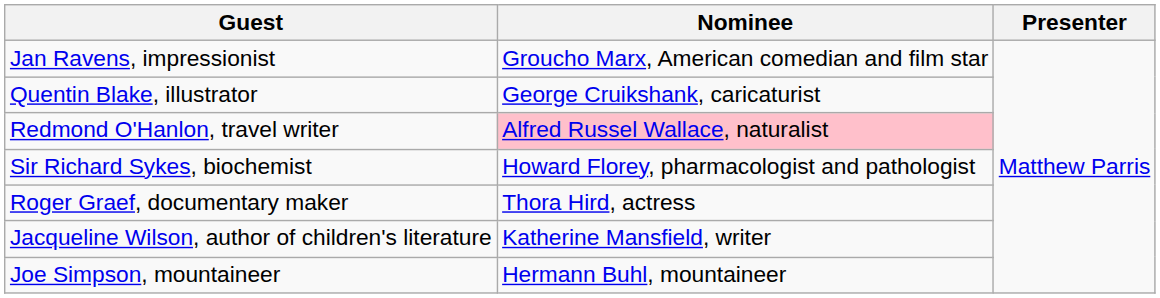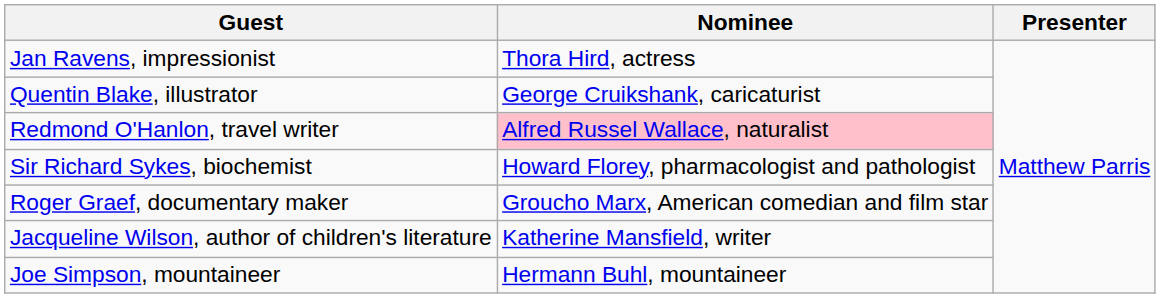Jan Ravens, impressionist | Nominee: Groucho Marx, American comedian and film star -> Thora Hird, actress
Roger Graef, documentary maker | Nominee: Thora Hird, actress -> Groucho Marx, American comedian and film star
